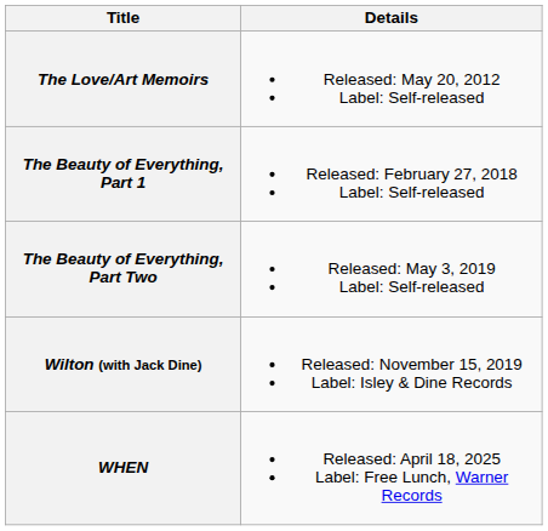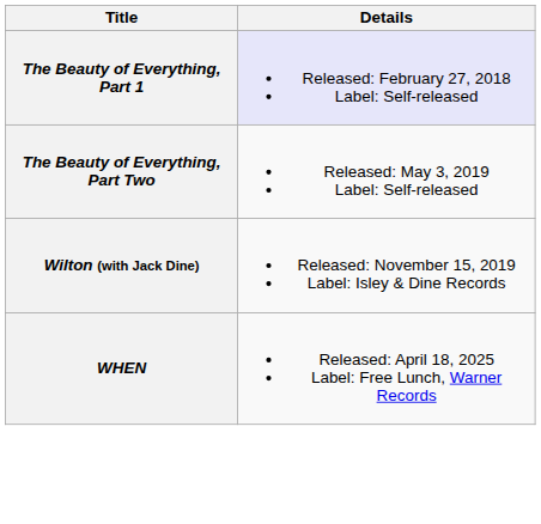- row: The Love/Art Memoirs | Released: May 20, 2012 Label: Self-released
The Beauty of Everything, Part 1 | Details: no background -> lavender background
